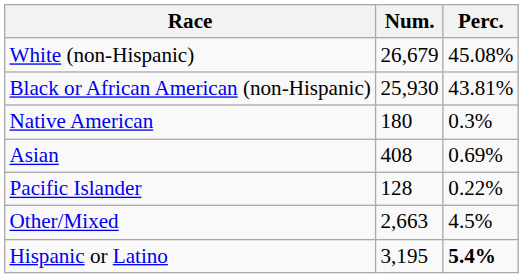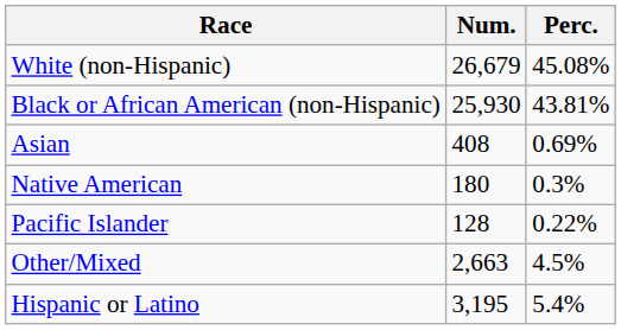rows swapped: Native American <-> Asian
Hispanic or Latino | Perc.: bold -> normal
